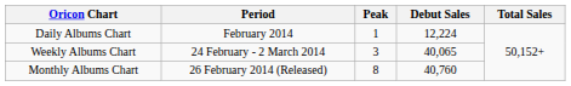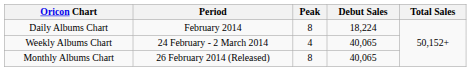Daily Albums Chart | Peak: 1 -> 8
Daily Albums Chart | Debut Sales: 12,224 -> 18,224
Weekly Albums Chart | Peak: 3 -> 4
Monthly Albums Chart | Debut Sales: 40,760 -> 40,065
